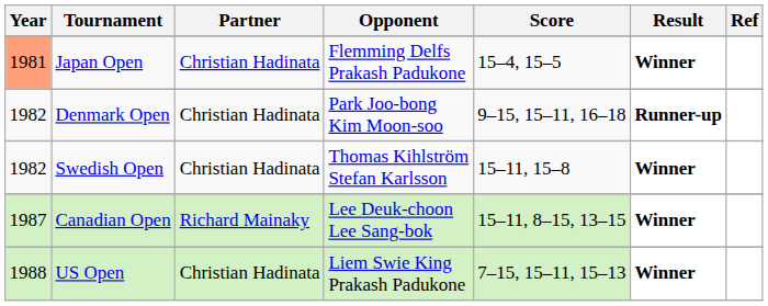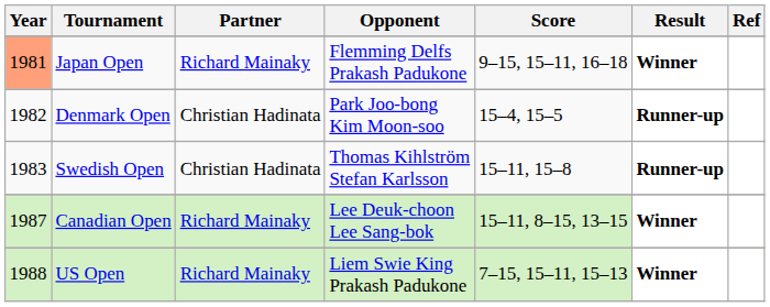Japan Open | Partner: Christian Hadinata -> Richard Mainaky
Japan Open | Score: 15–4, 15–5 -> 9–15, 15–11, 16–18
Denmark Open | Score: 9–15, 15–11, 16–18 -> 15–4, 15–5
Swedish Open | Year: 1982 -> 1983
Swedish Open | Result: Winner -> Runner-up
US Open | Partner: Christian Hadinata -> Richard Mainaky
